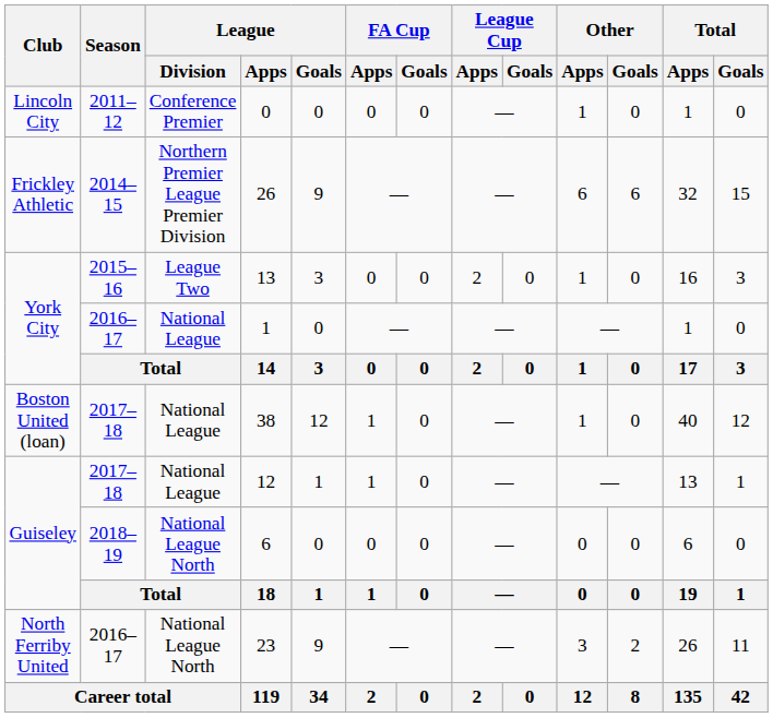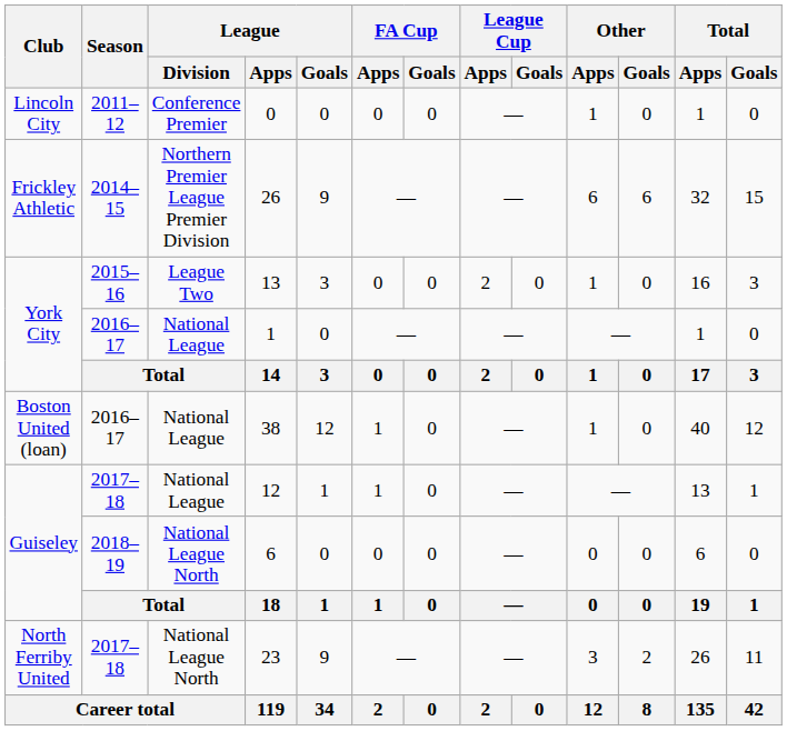38 | Season: 2017–18 -> 2016–17
23 | Season: 2016–17 -> 2017–18
